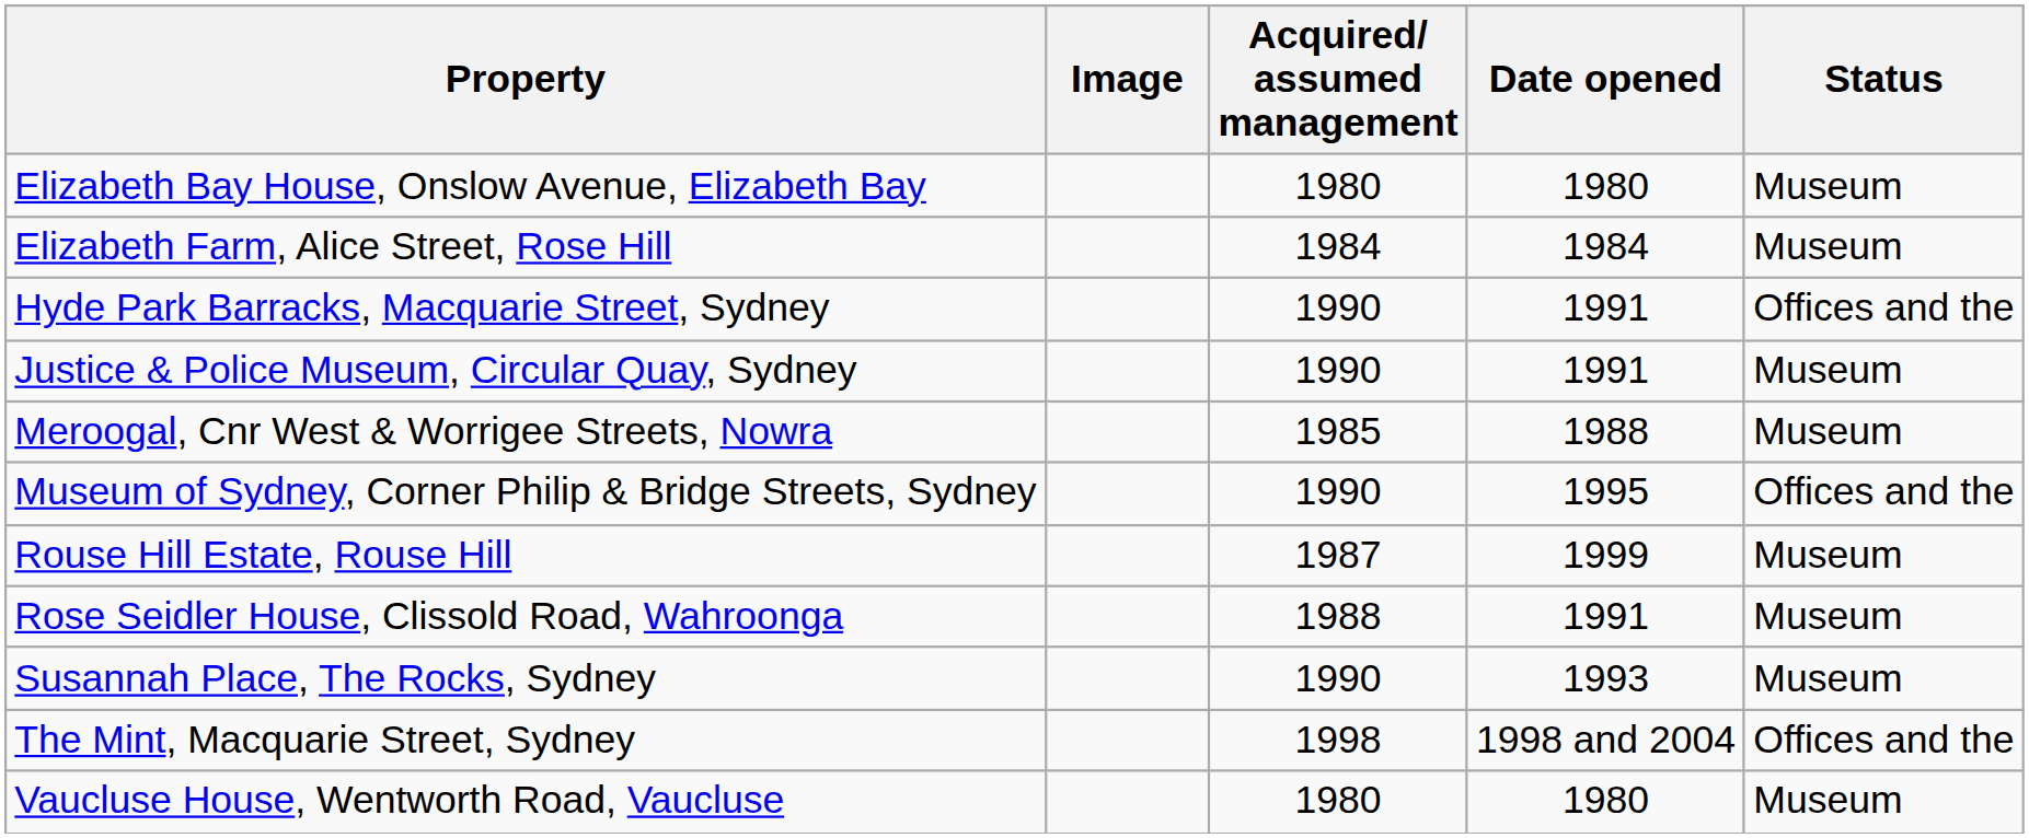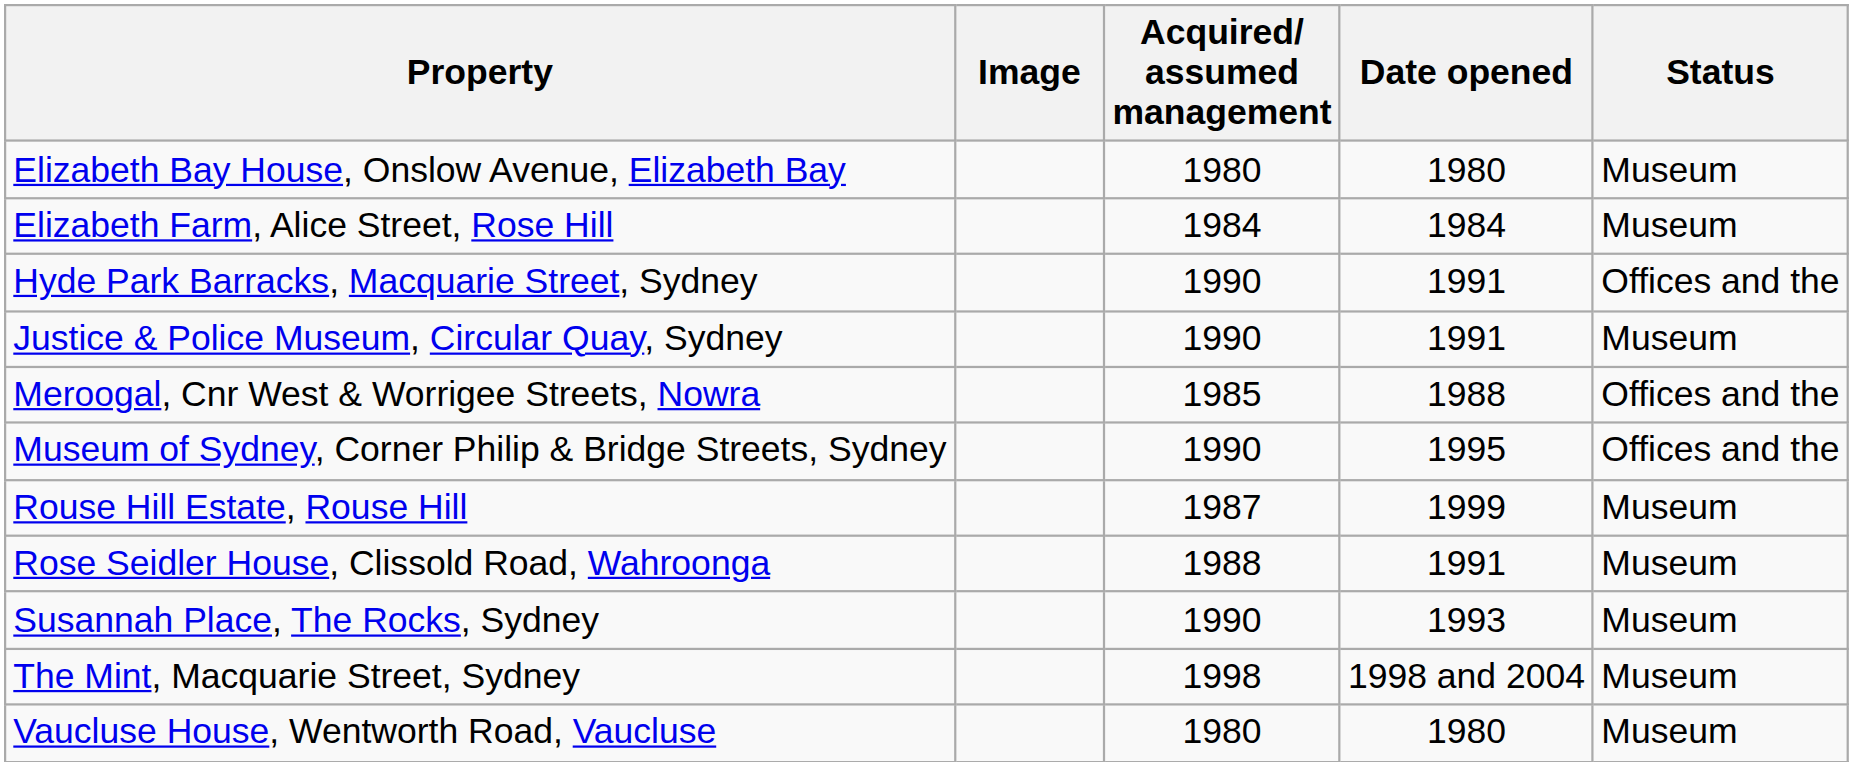Meroogal, Cnr West & Worrigee Streets, Nowra | Status: Museum -> Offices and the
The Mint, Macquarie Street, Sydney | Status: Offices and the -> Museum
